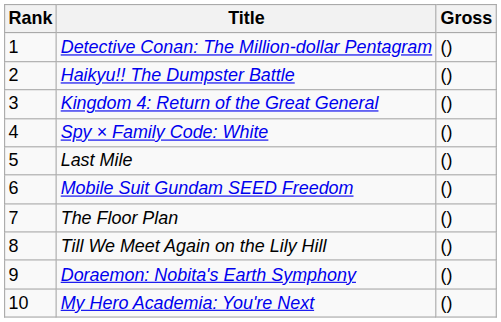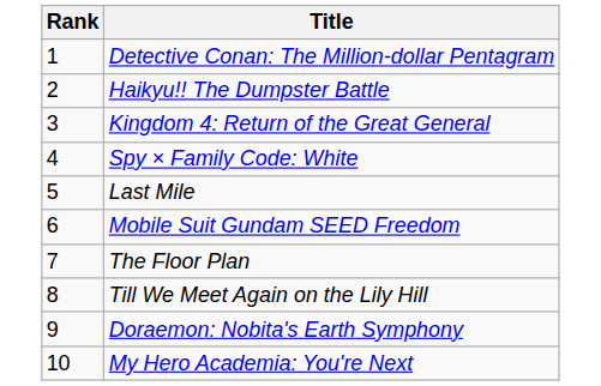- column: Gross | () | () | () | () | () | () | () | () | () | ()
